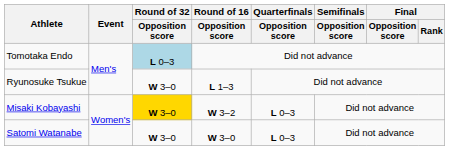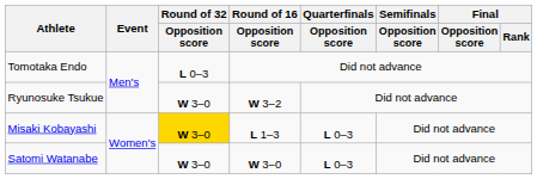Tomotaka Endo | Round of 32 / Opposition score: lightblue background -> no background
Ryunosuke Tsukue | Round of 16 / Opposition score: L 1–3 -> W 3–2
Misaki Kobayashi | Round of 16 / Opposition score: W 3–2 -> L 1–3
